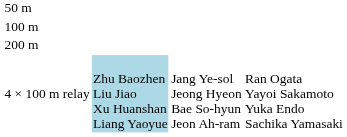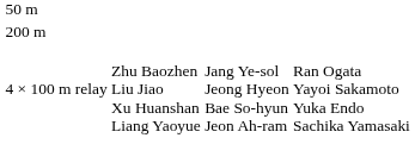- row: 100 m
4 × 100 m relay | column 2: lightblue background -> no background
